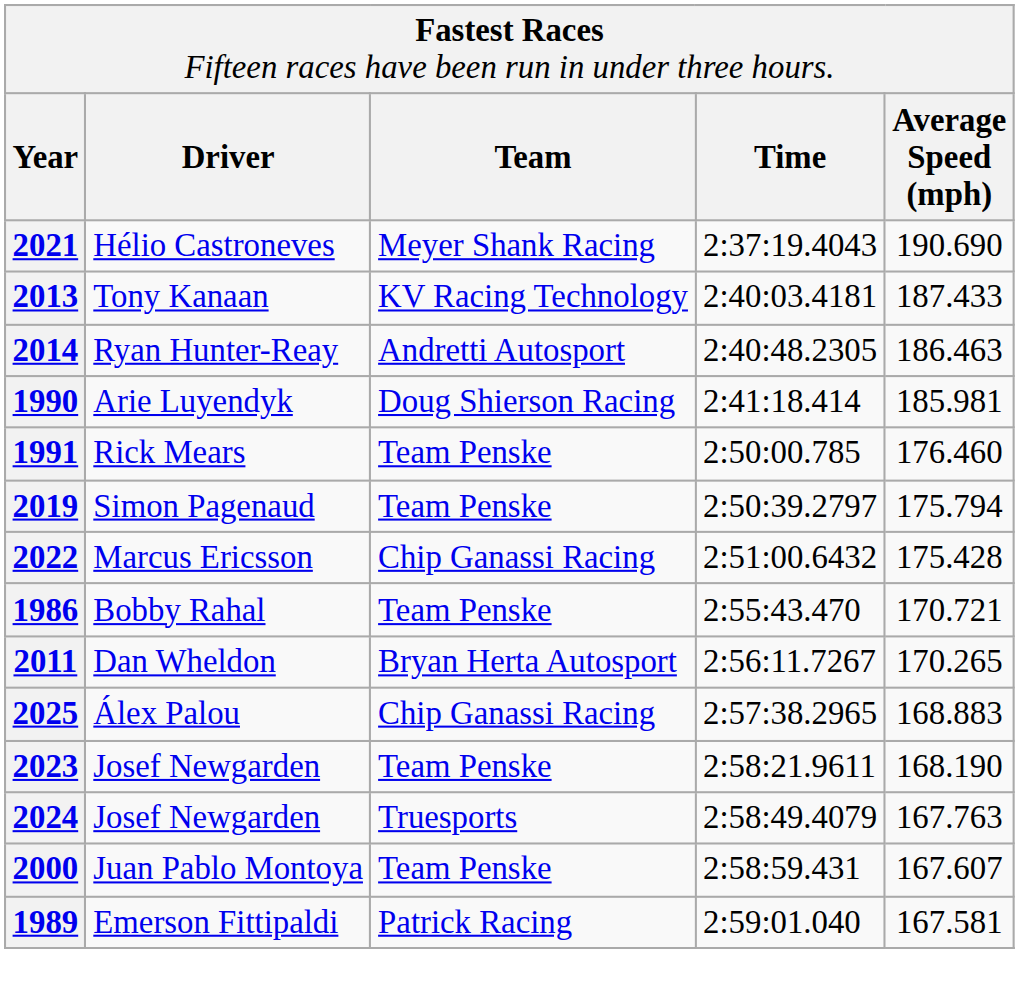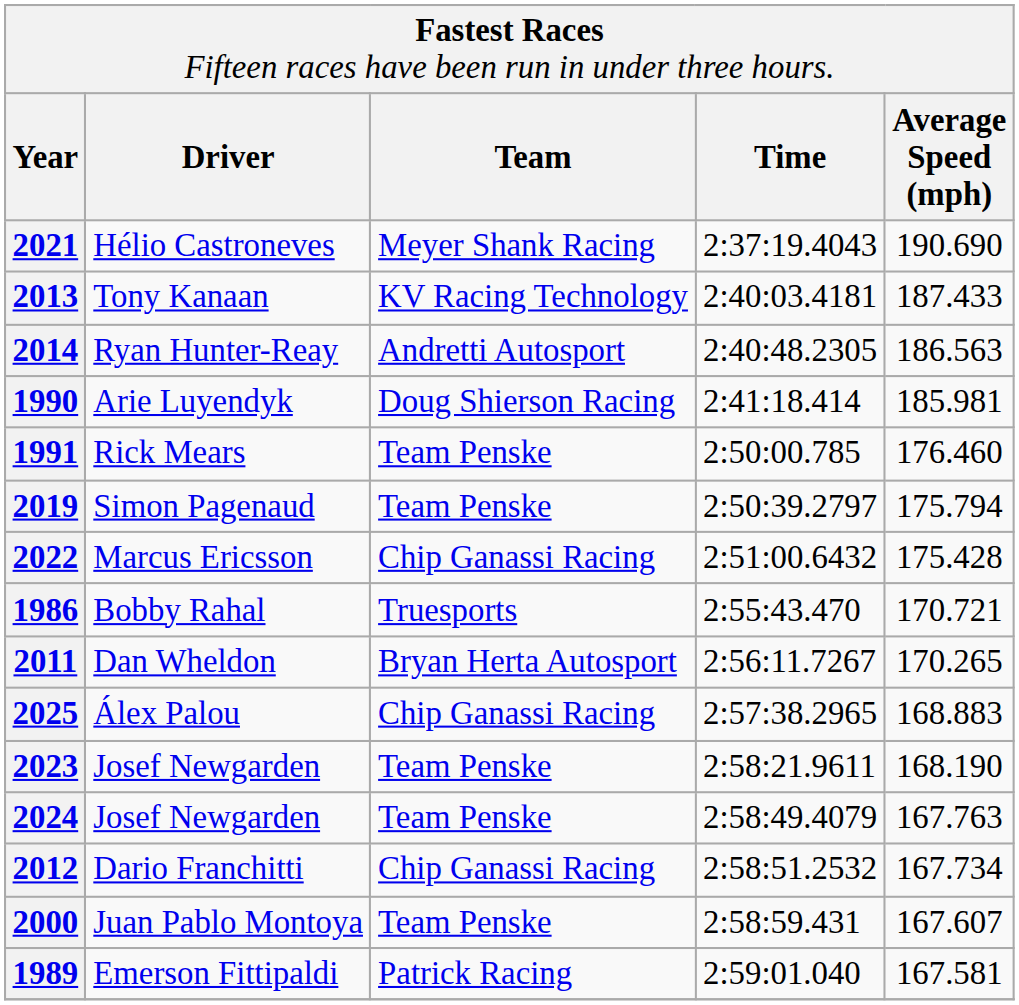Ryan Hunter-Reay | column 5: 186.463 -> 186.563
Bobby Rahal | column 3: Team Penske -> Truesports
2024 / Josef Newgarden | column 3: Truesports -> Team Penske
+ row: 2012 | Dario Franchitti | Chip Ganassi Racing | 2:58:51.2532 | 167.734
